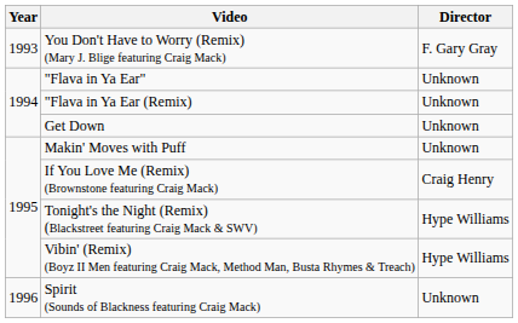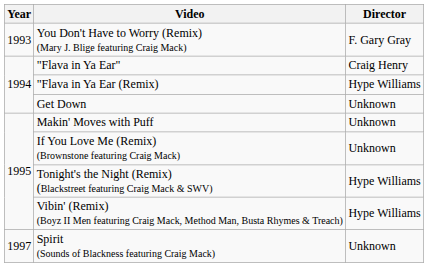"Flava in Ya Ear" | Director: Unknown -> Craig Henry
"Flava in Ya Ear (Remix) | Director: Unknown -> Hype Williams
If You Love Me (Remix) (Brownstone featuring Craig Mack) | Director: Craig Henry -> Unknown
Spirit (Sounds of Blackness featuring Craig Mack) | Year: 1996 -> 1997
